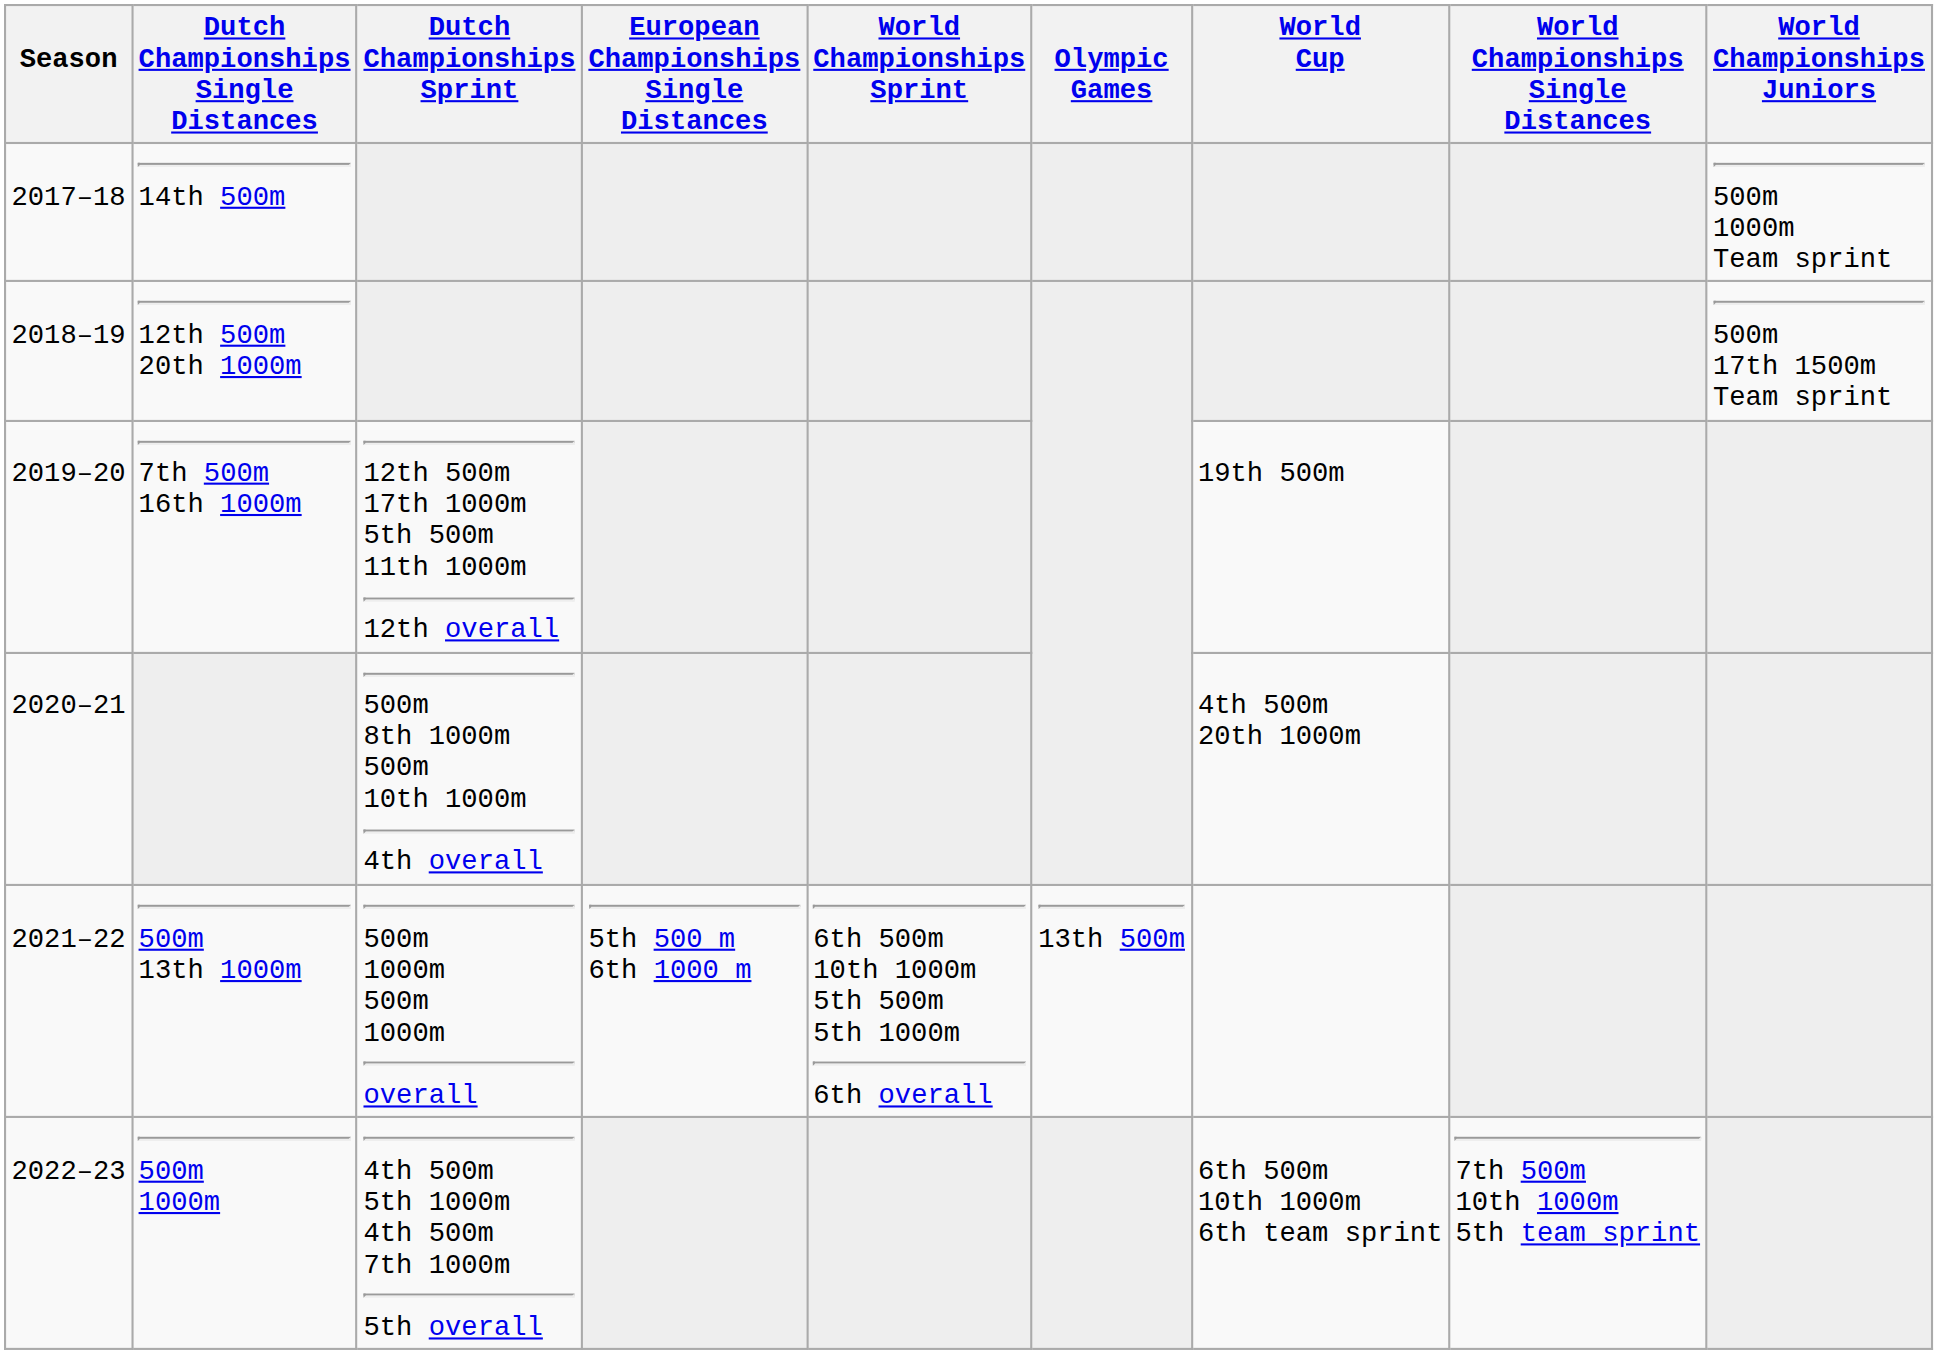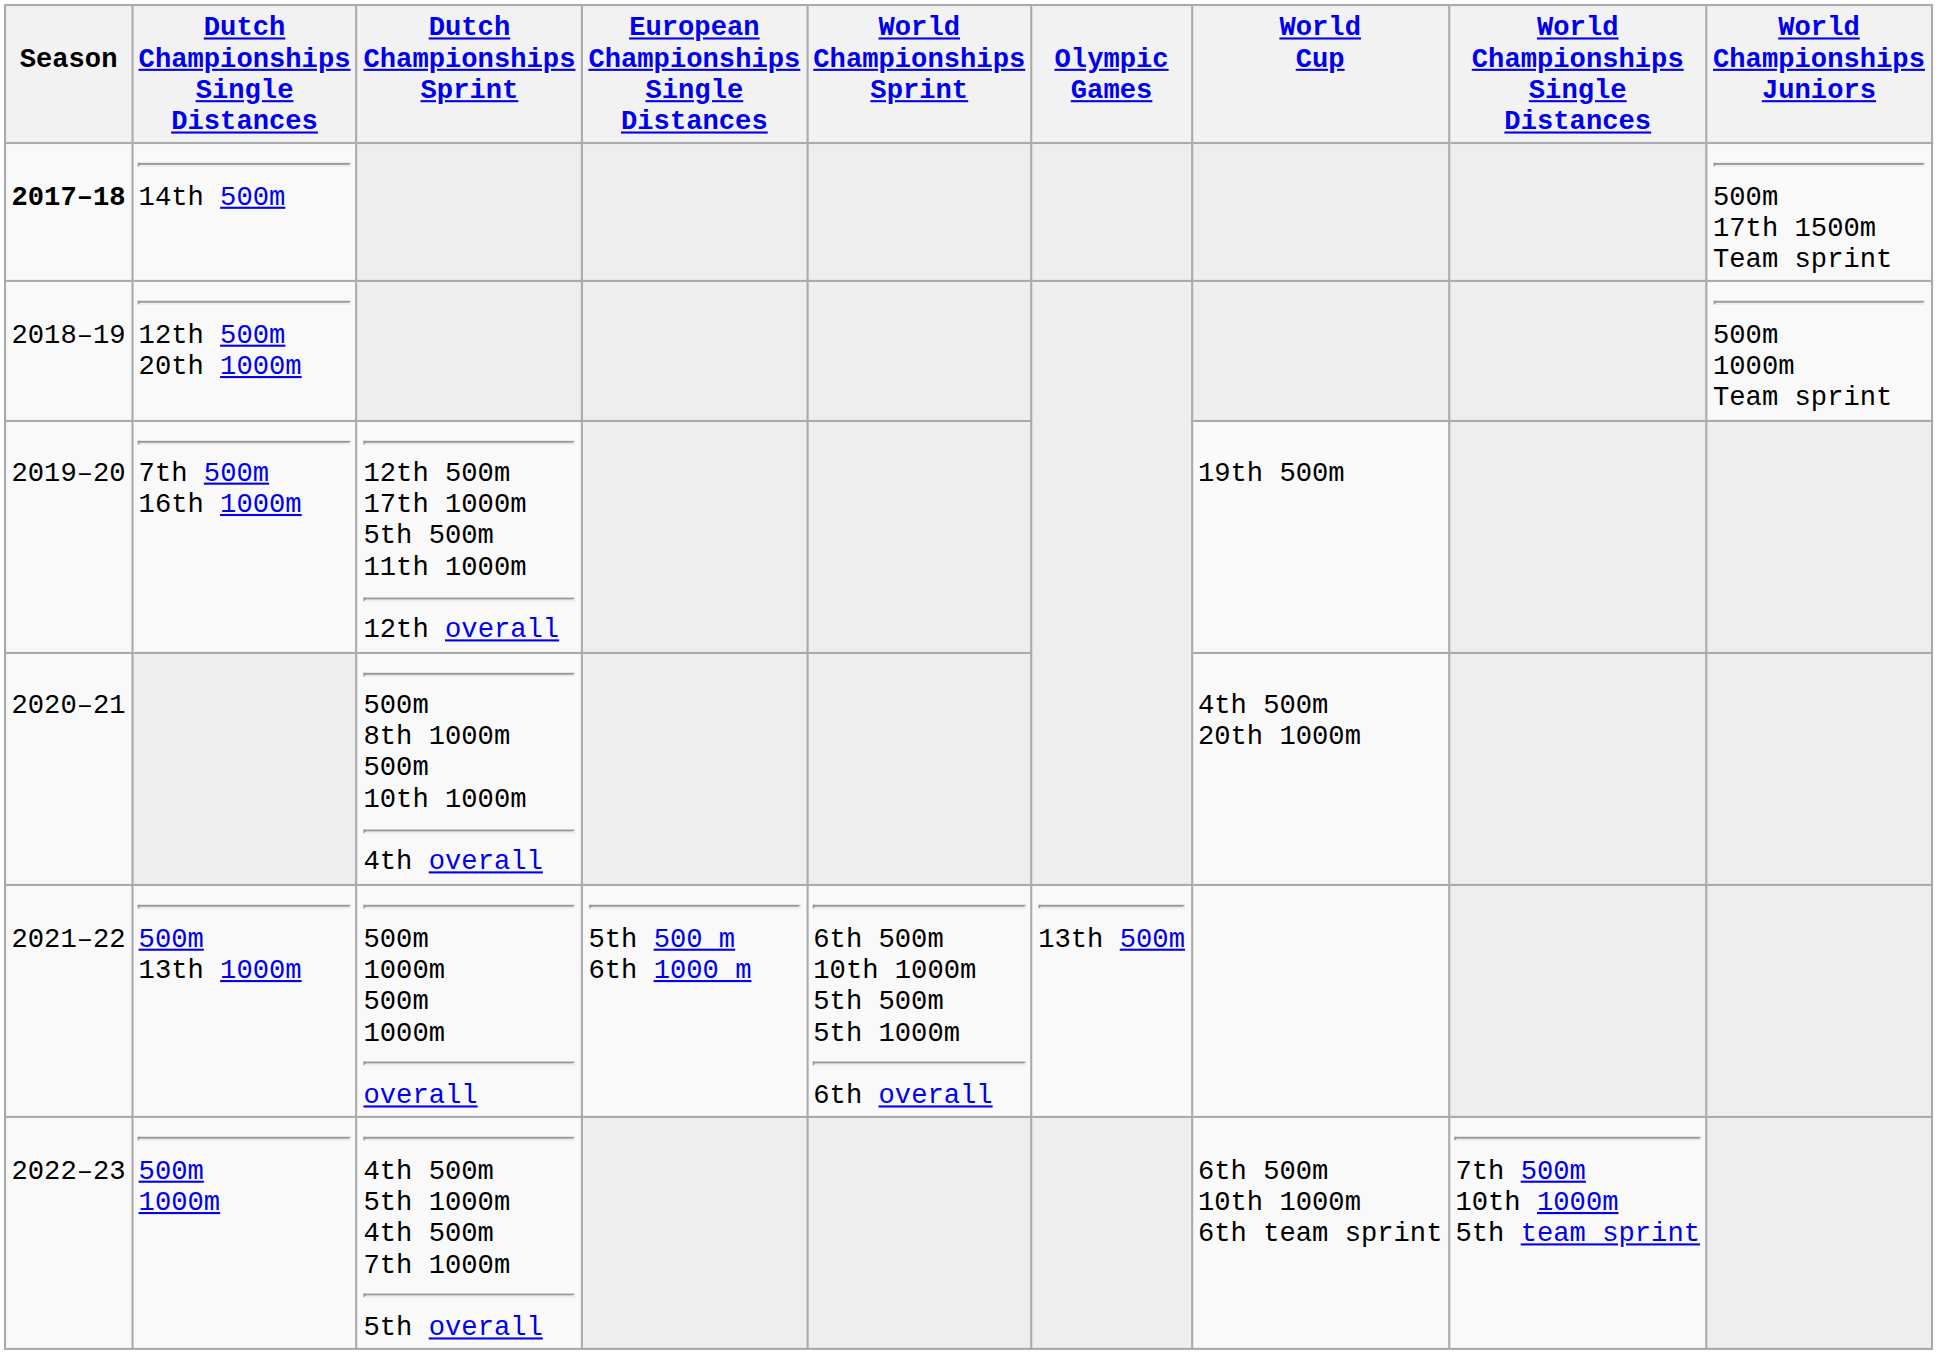14th 500m | Season: normal -> bold
14th 500m | World Championships Juniors: 500m 1000m Team sprint -> 500m 17th 1500m Team sprint
12th 500m 20th 1000m | World Championships Juniors: 500m 17th 1500m Team sprint -> 500m 1000m Team sprint
